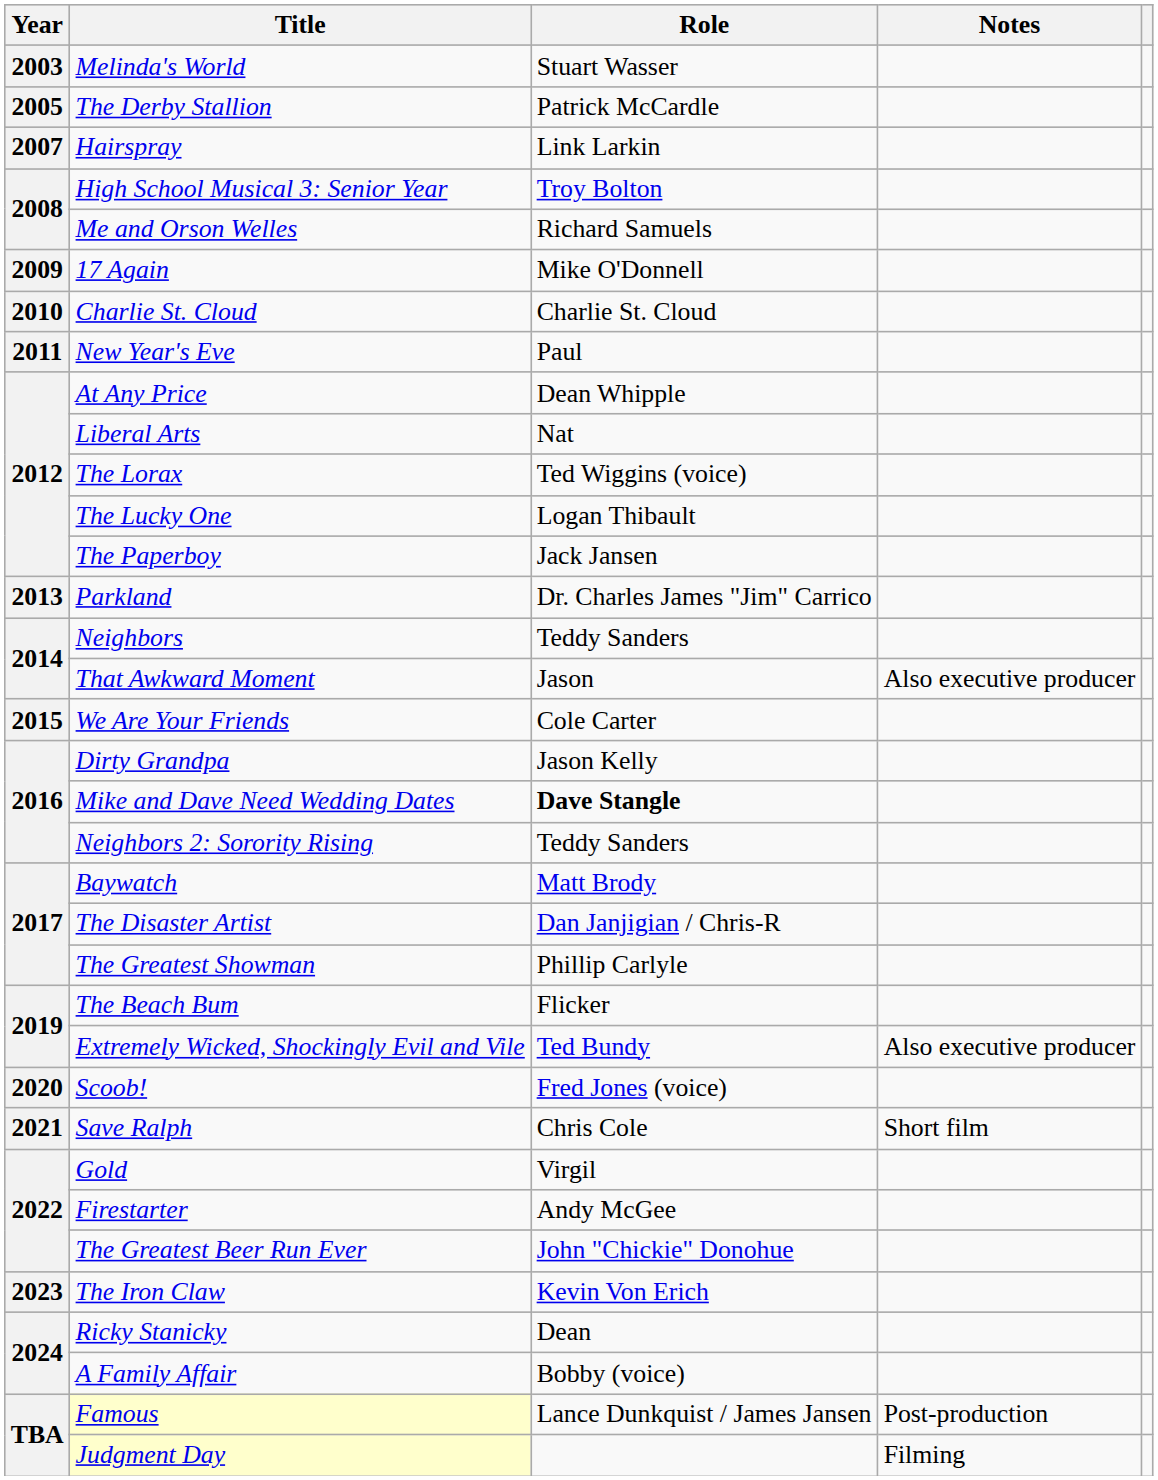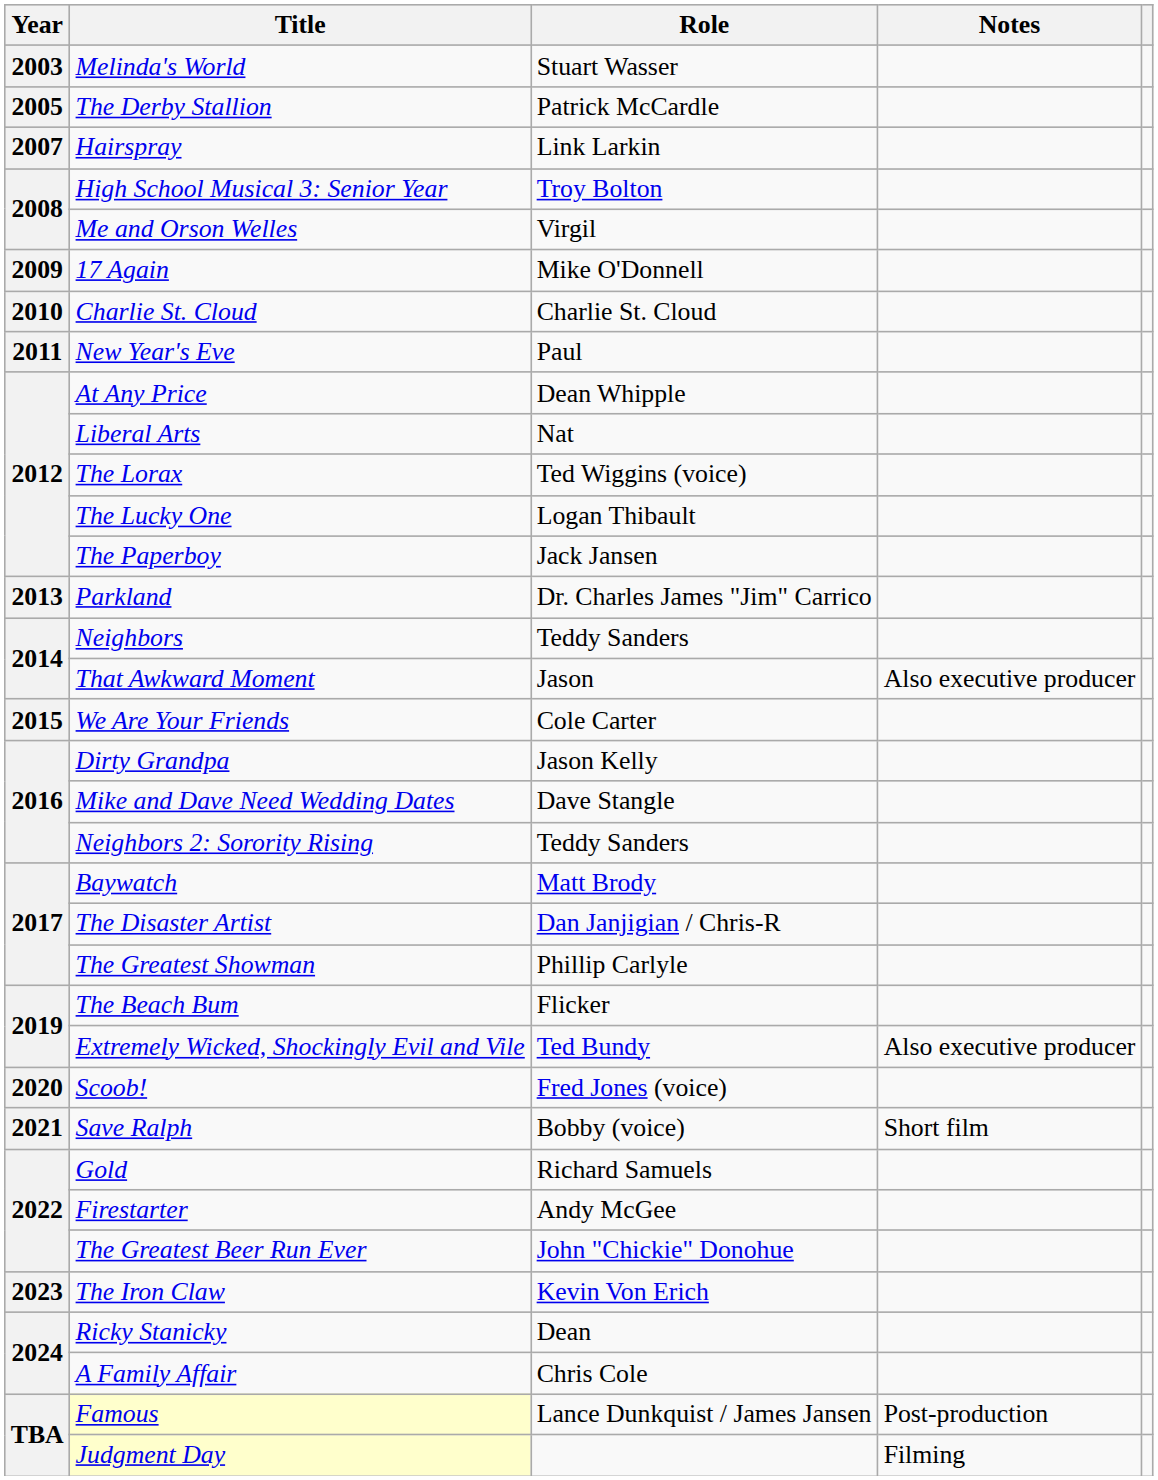Me and Orson Welles | Role: Richard Samuels -> Virgil
Mike and Dave Need Wedding Dates | Role: bold -> normal
Save Ralph | Role: Chris Cole -> Bobby (voice)
Gold | Role: Virgil -> Richard Samuels
A Family Affair | Role: Bobby (voice) -> Chris Cole
